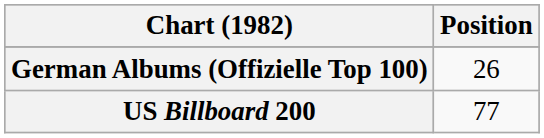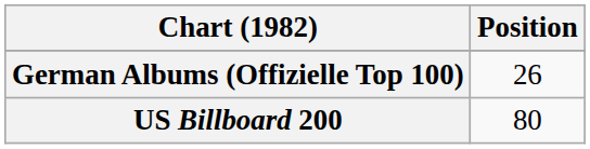US Billboard 200 | Position: 77 -> 80
